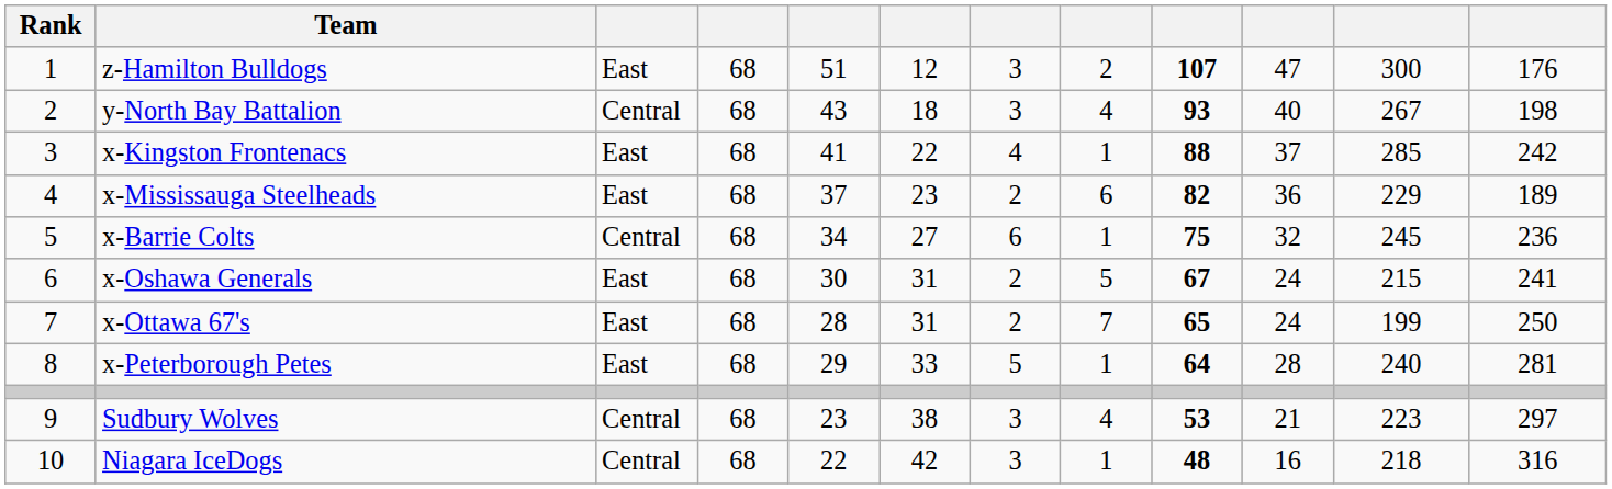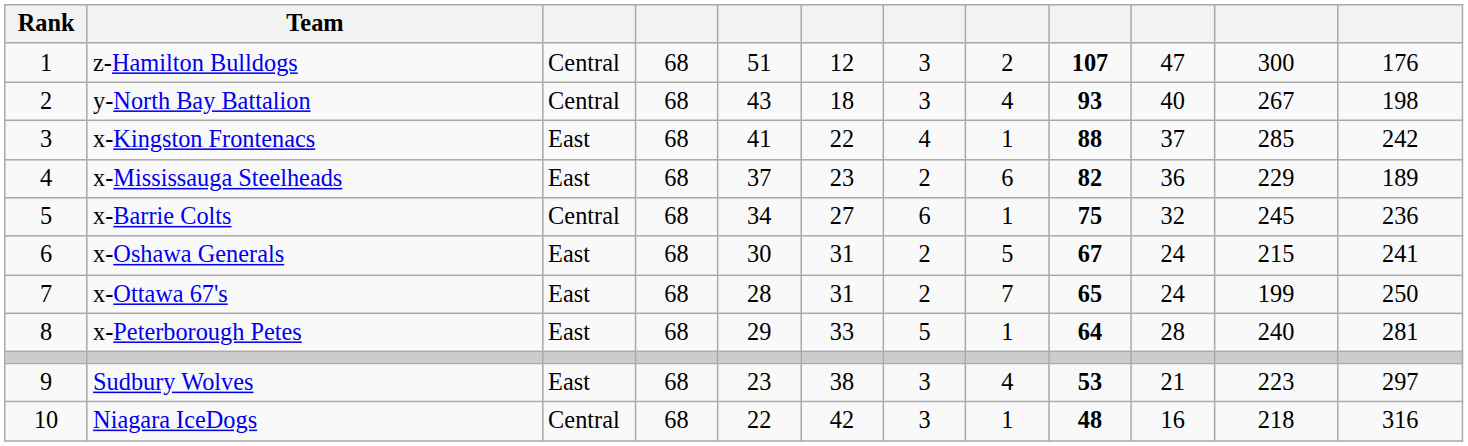z-Hamilton Bulldogs | column 3: East -> Central
Sudbury Wolves | column 3: Central -> East
